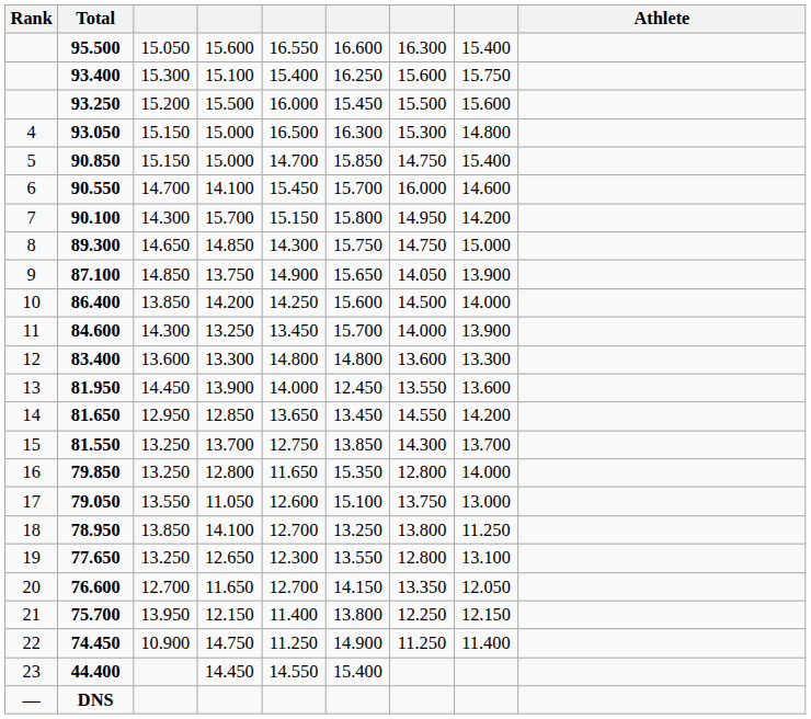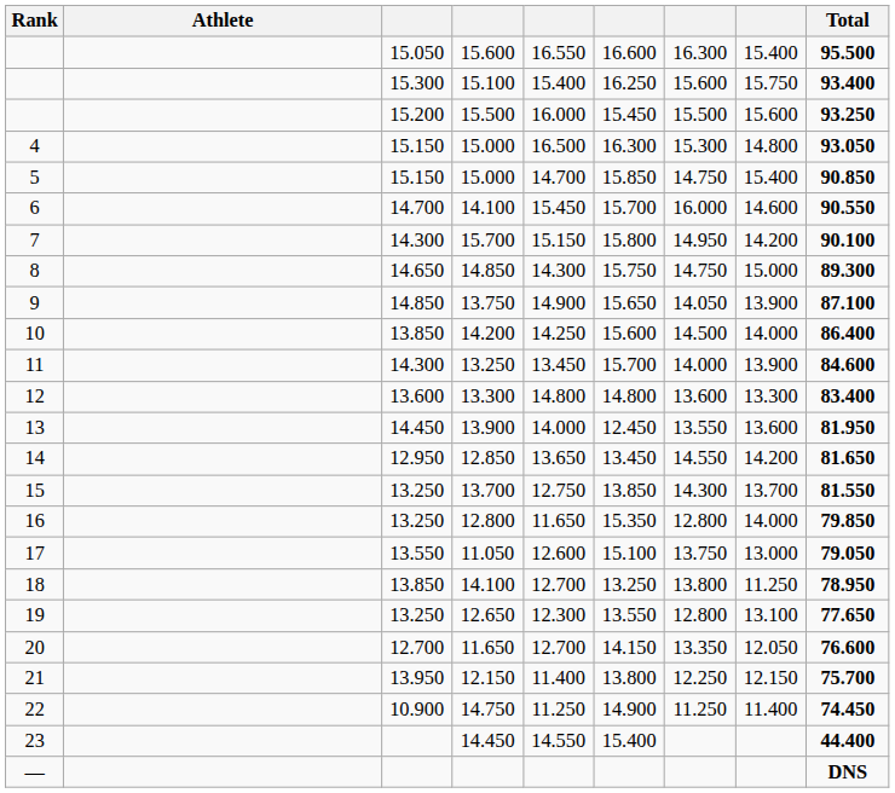columns swapped: Athlete <-> Total
